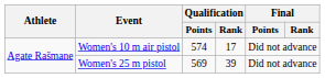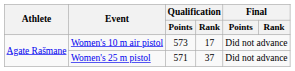Women's 10 m air pistol | Qualification / Points: 574 -> 573
Women's 25 m pistol | Qualification / Points: 569 -> 571
Women's 25 m pistol | Qualification / Rank: 39 -> 37
